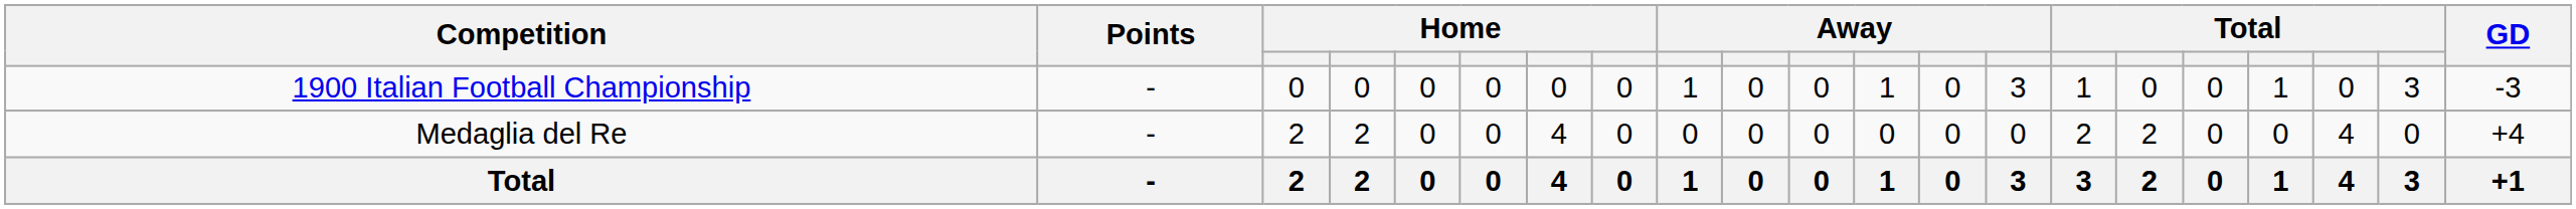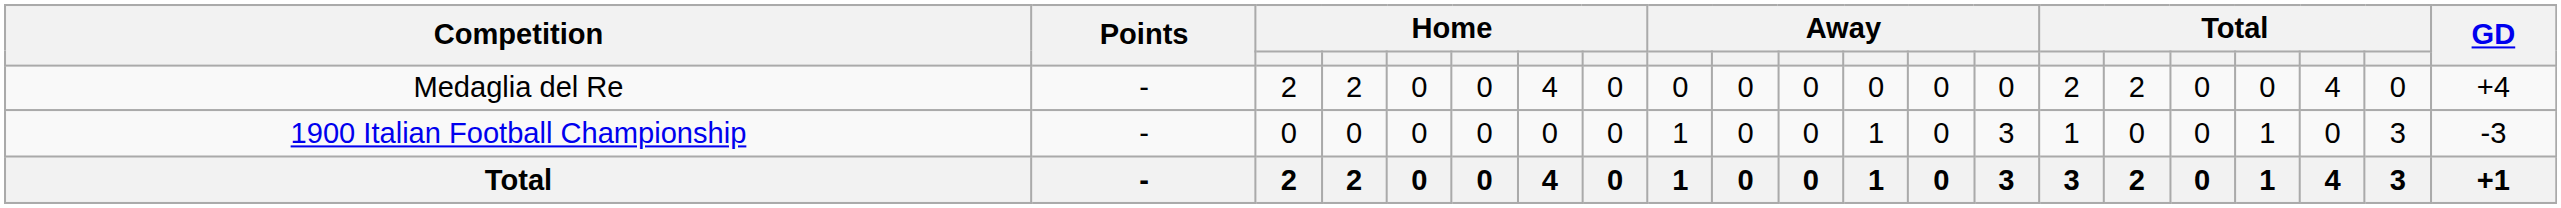rows swapped: 1900 Italian Football Championship <-> Medaglia del Re
